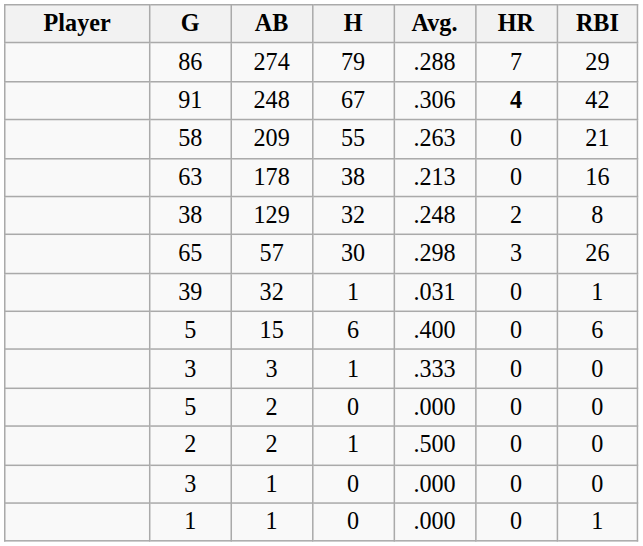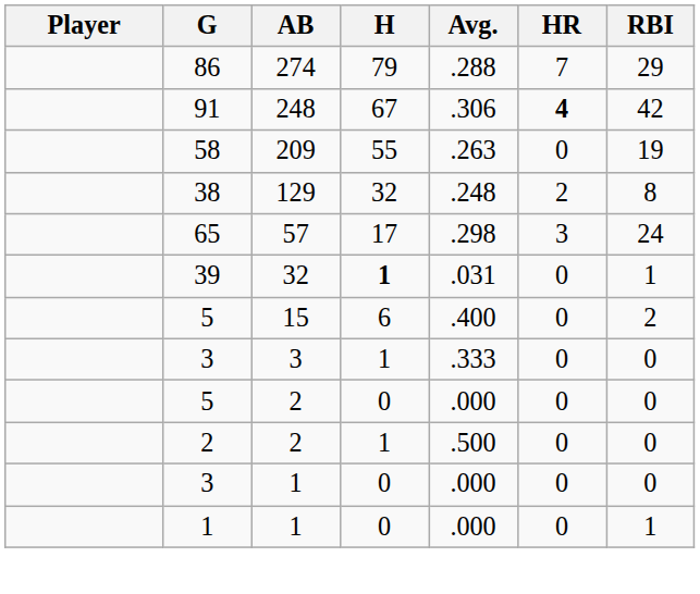58 | RBI: 21 -> 19
- row: 63 | 178 | 38 | .213 | 0 | 16
65 | H: 30 -> 17
65 | RBI: 26 -> 24
39 | H: normal -> bold
5 / 15 | RBI: 6 -> 2
